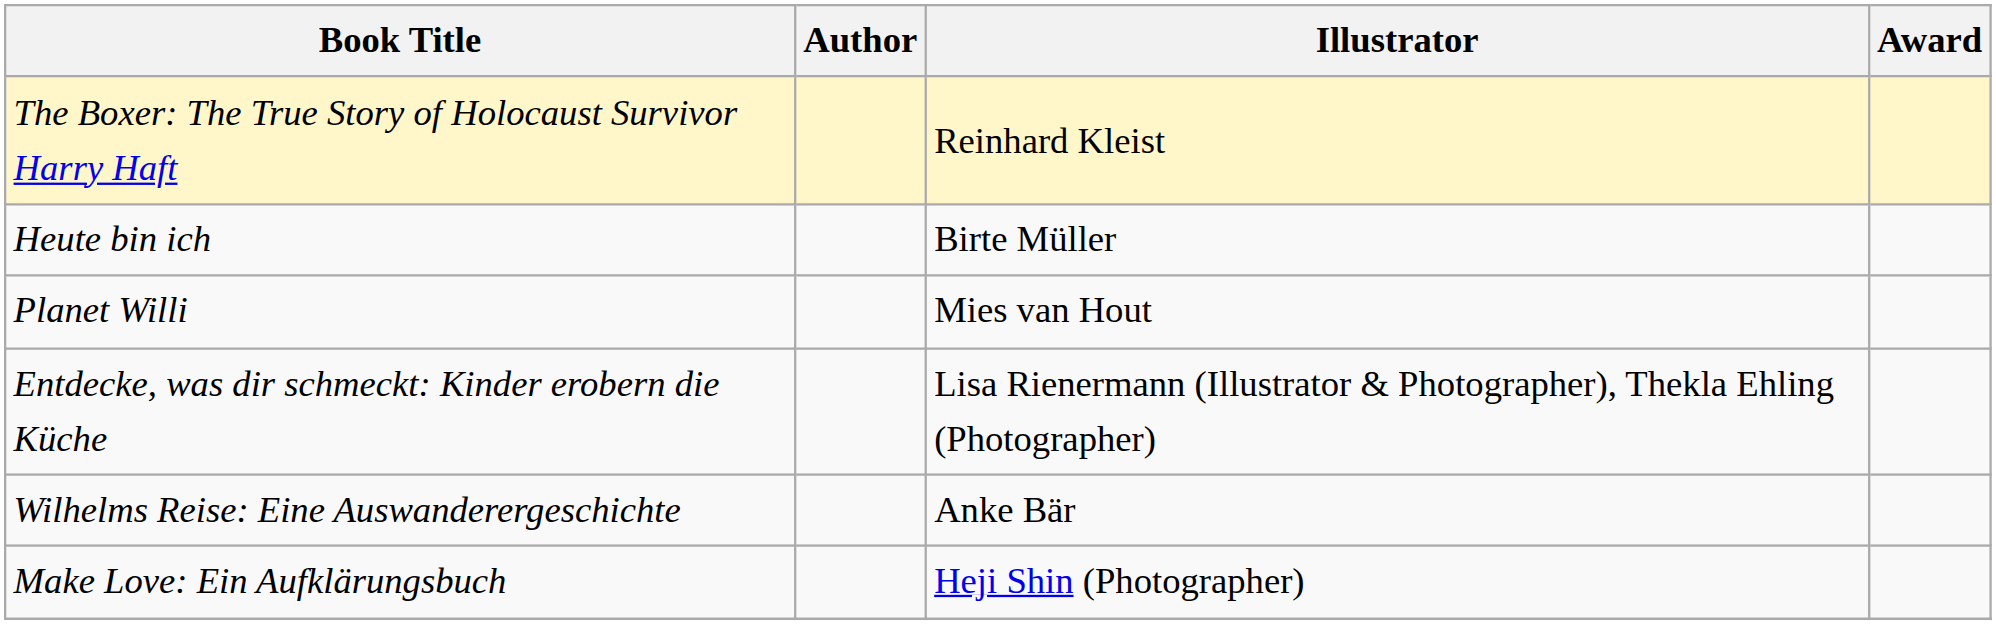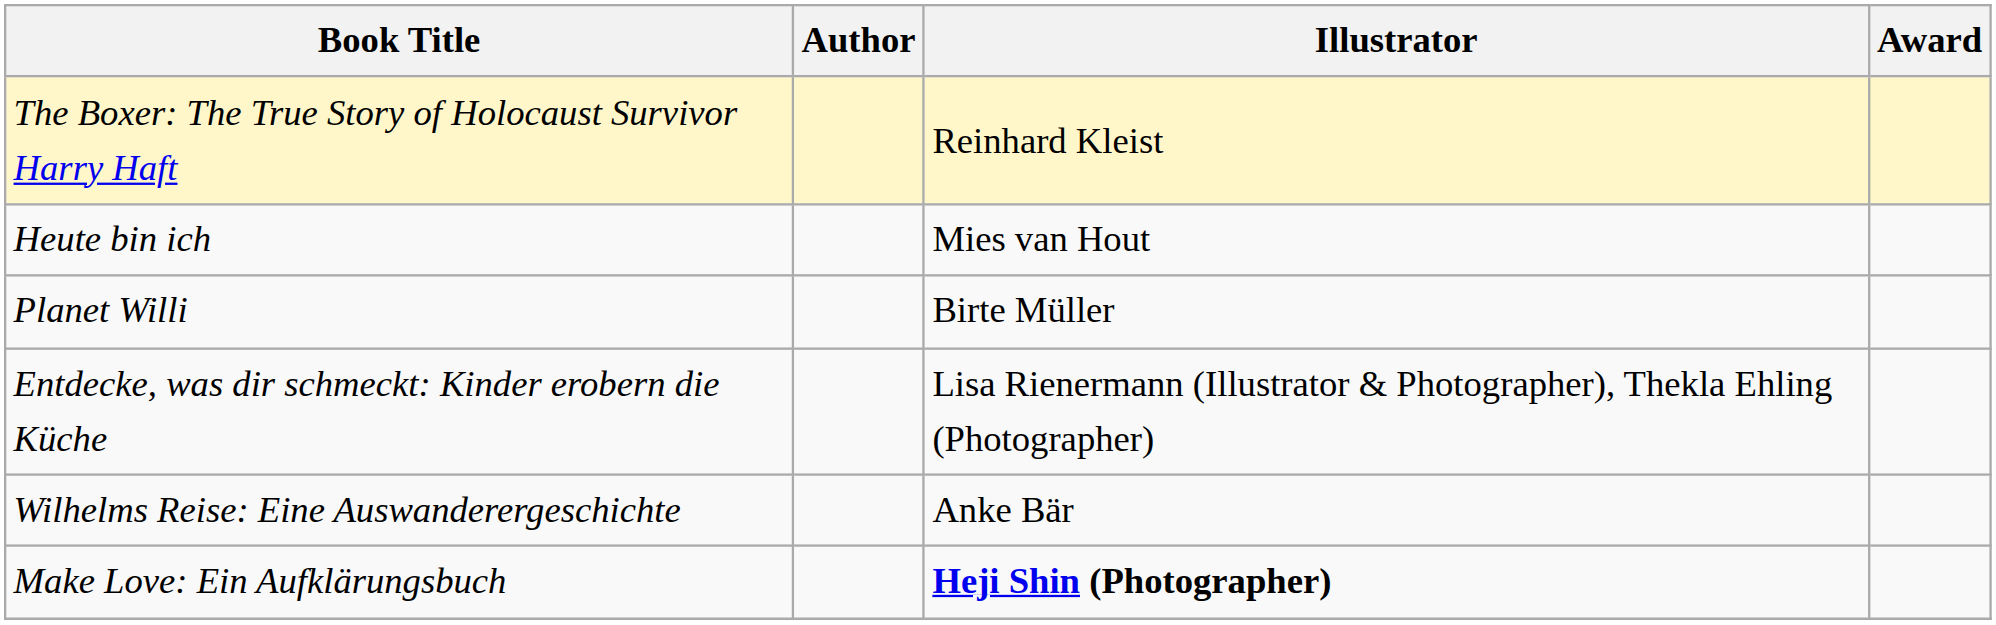Heute bin ich | Illustrator: Birte Müller -> Mies van Hout
Planet Willi | Illustrator: Mies van Hout -> Birte Müller
Make Love: Ein Aufklärungsbuch | Illustrator: normal -> bold
